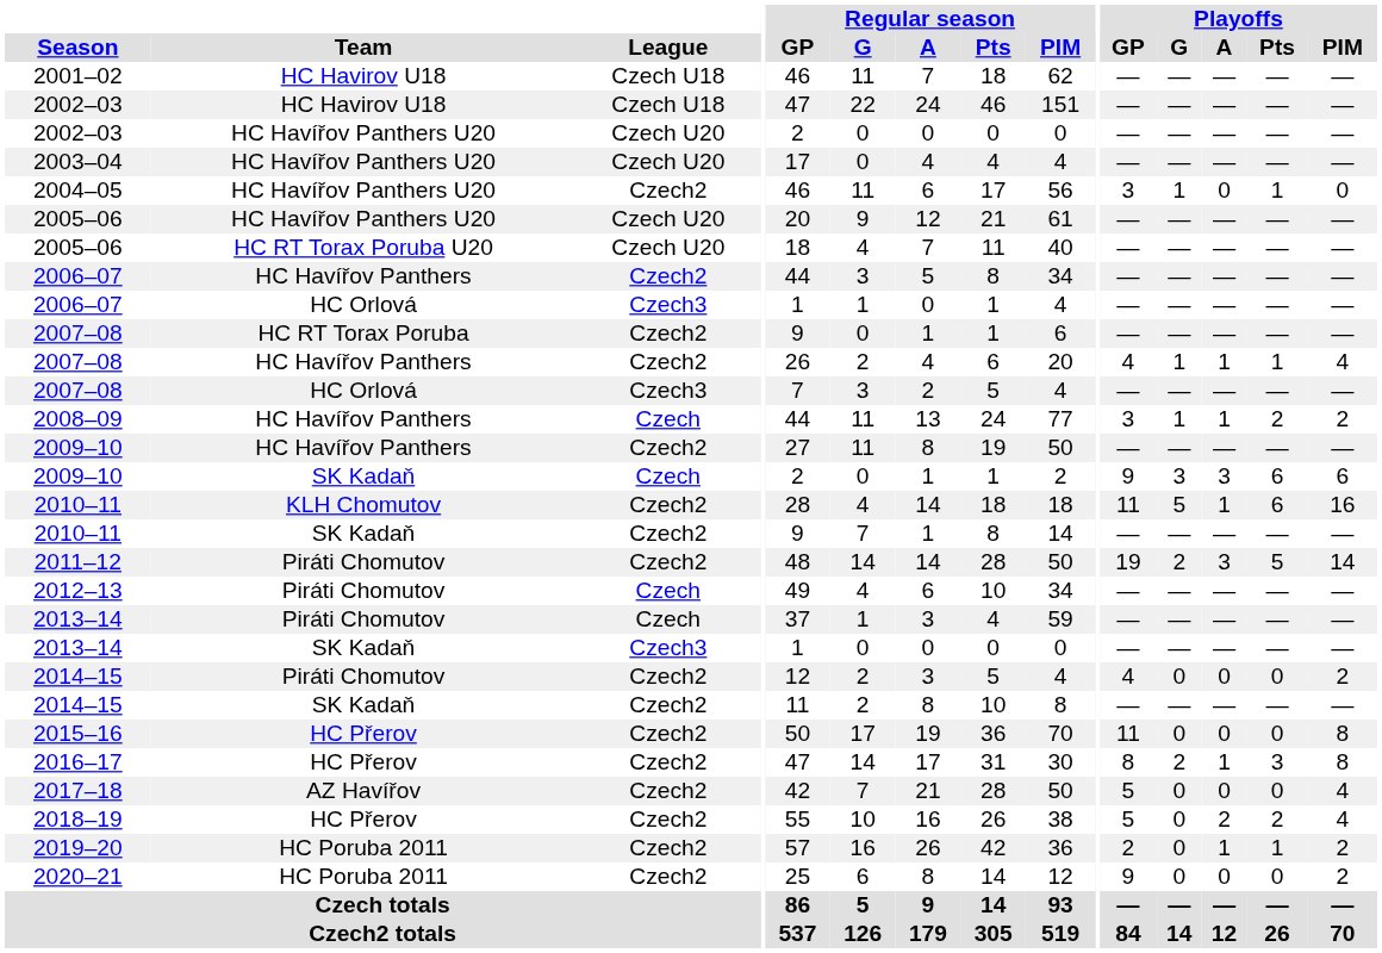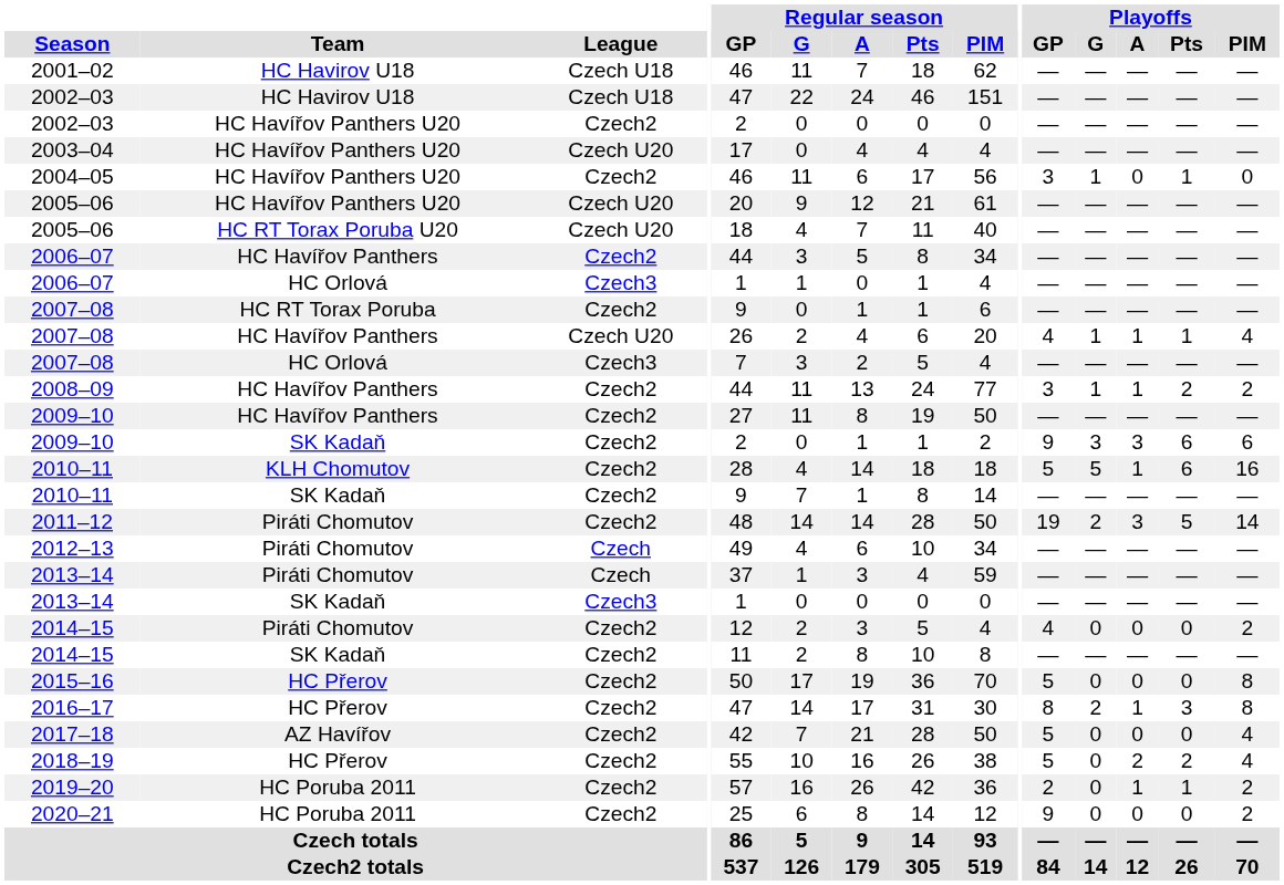2002–03 / HC Havířov Panthers U20 | League: Czech U20 -> Czech2
2007–08 / HC Havířov Panthers | League: Czech2 -> Czech U20
2008–09 | League: Czech -> Czech2
2009–10 / SK Kadaň | League: Czech -> Czech2
2010–11 / KLH Chomutov | Playoffs / GP: 11 -> 5
2015–16 | Playoffs / GP: 11 -> 5
